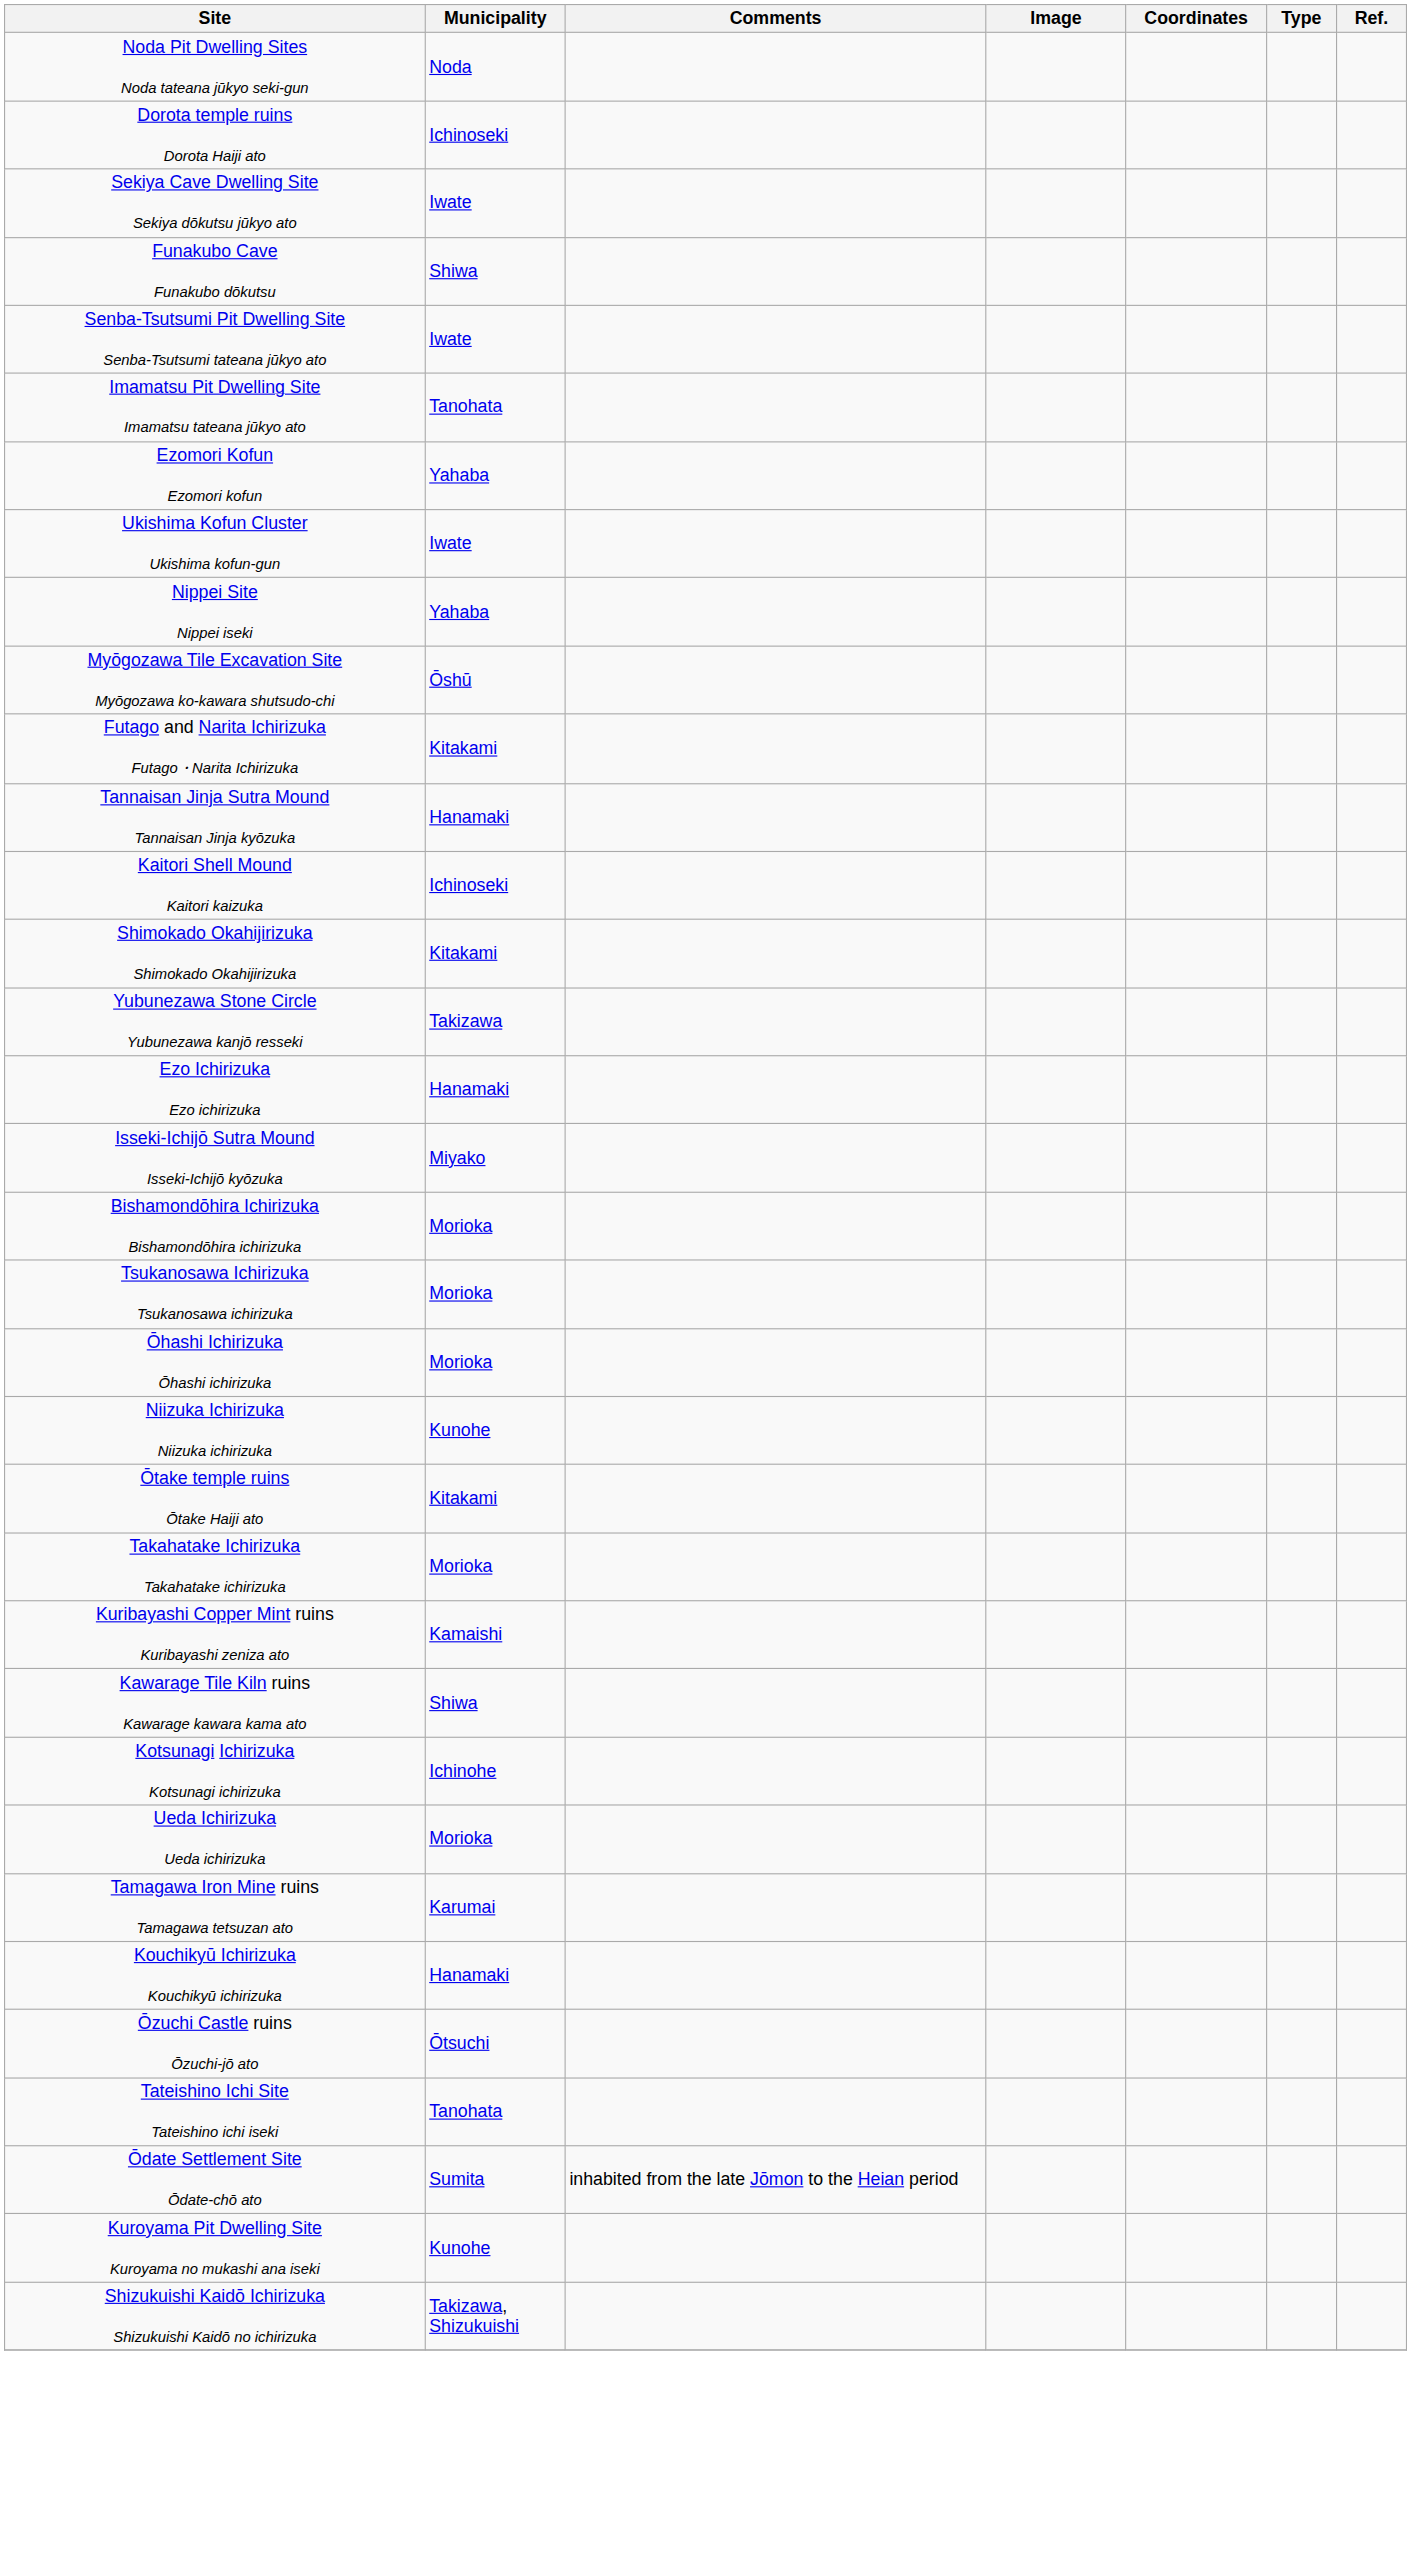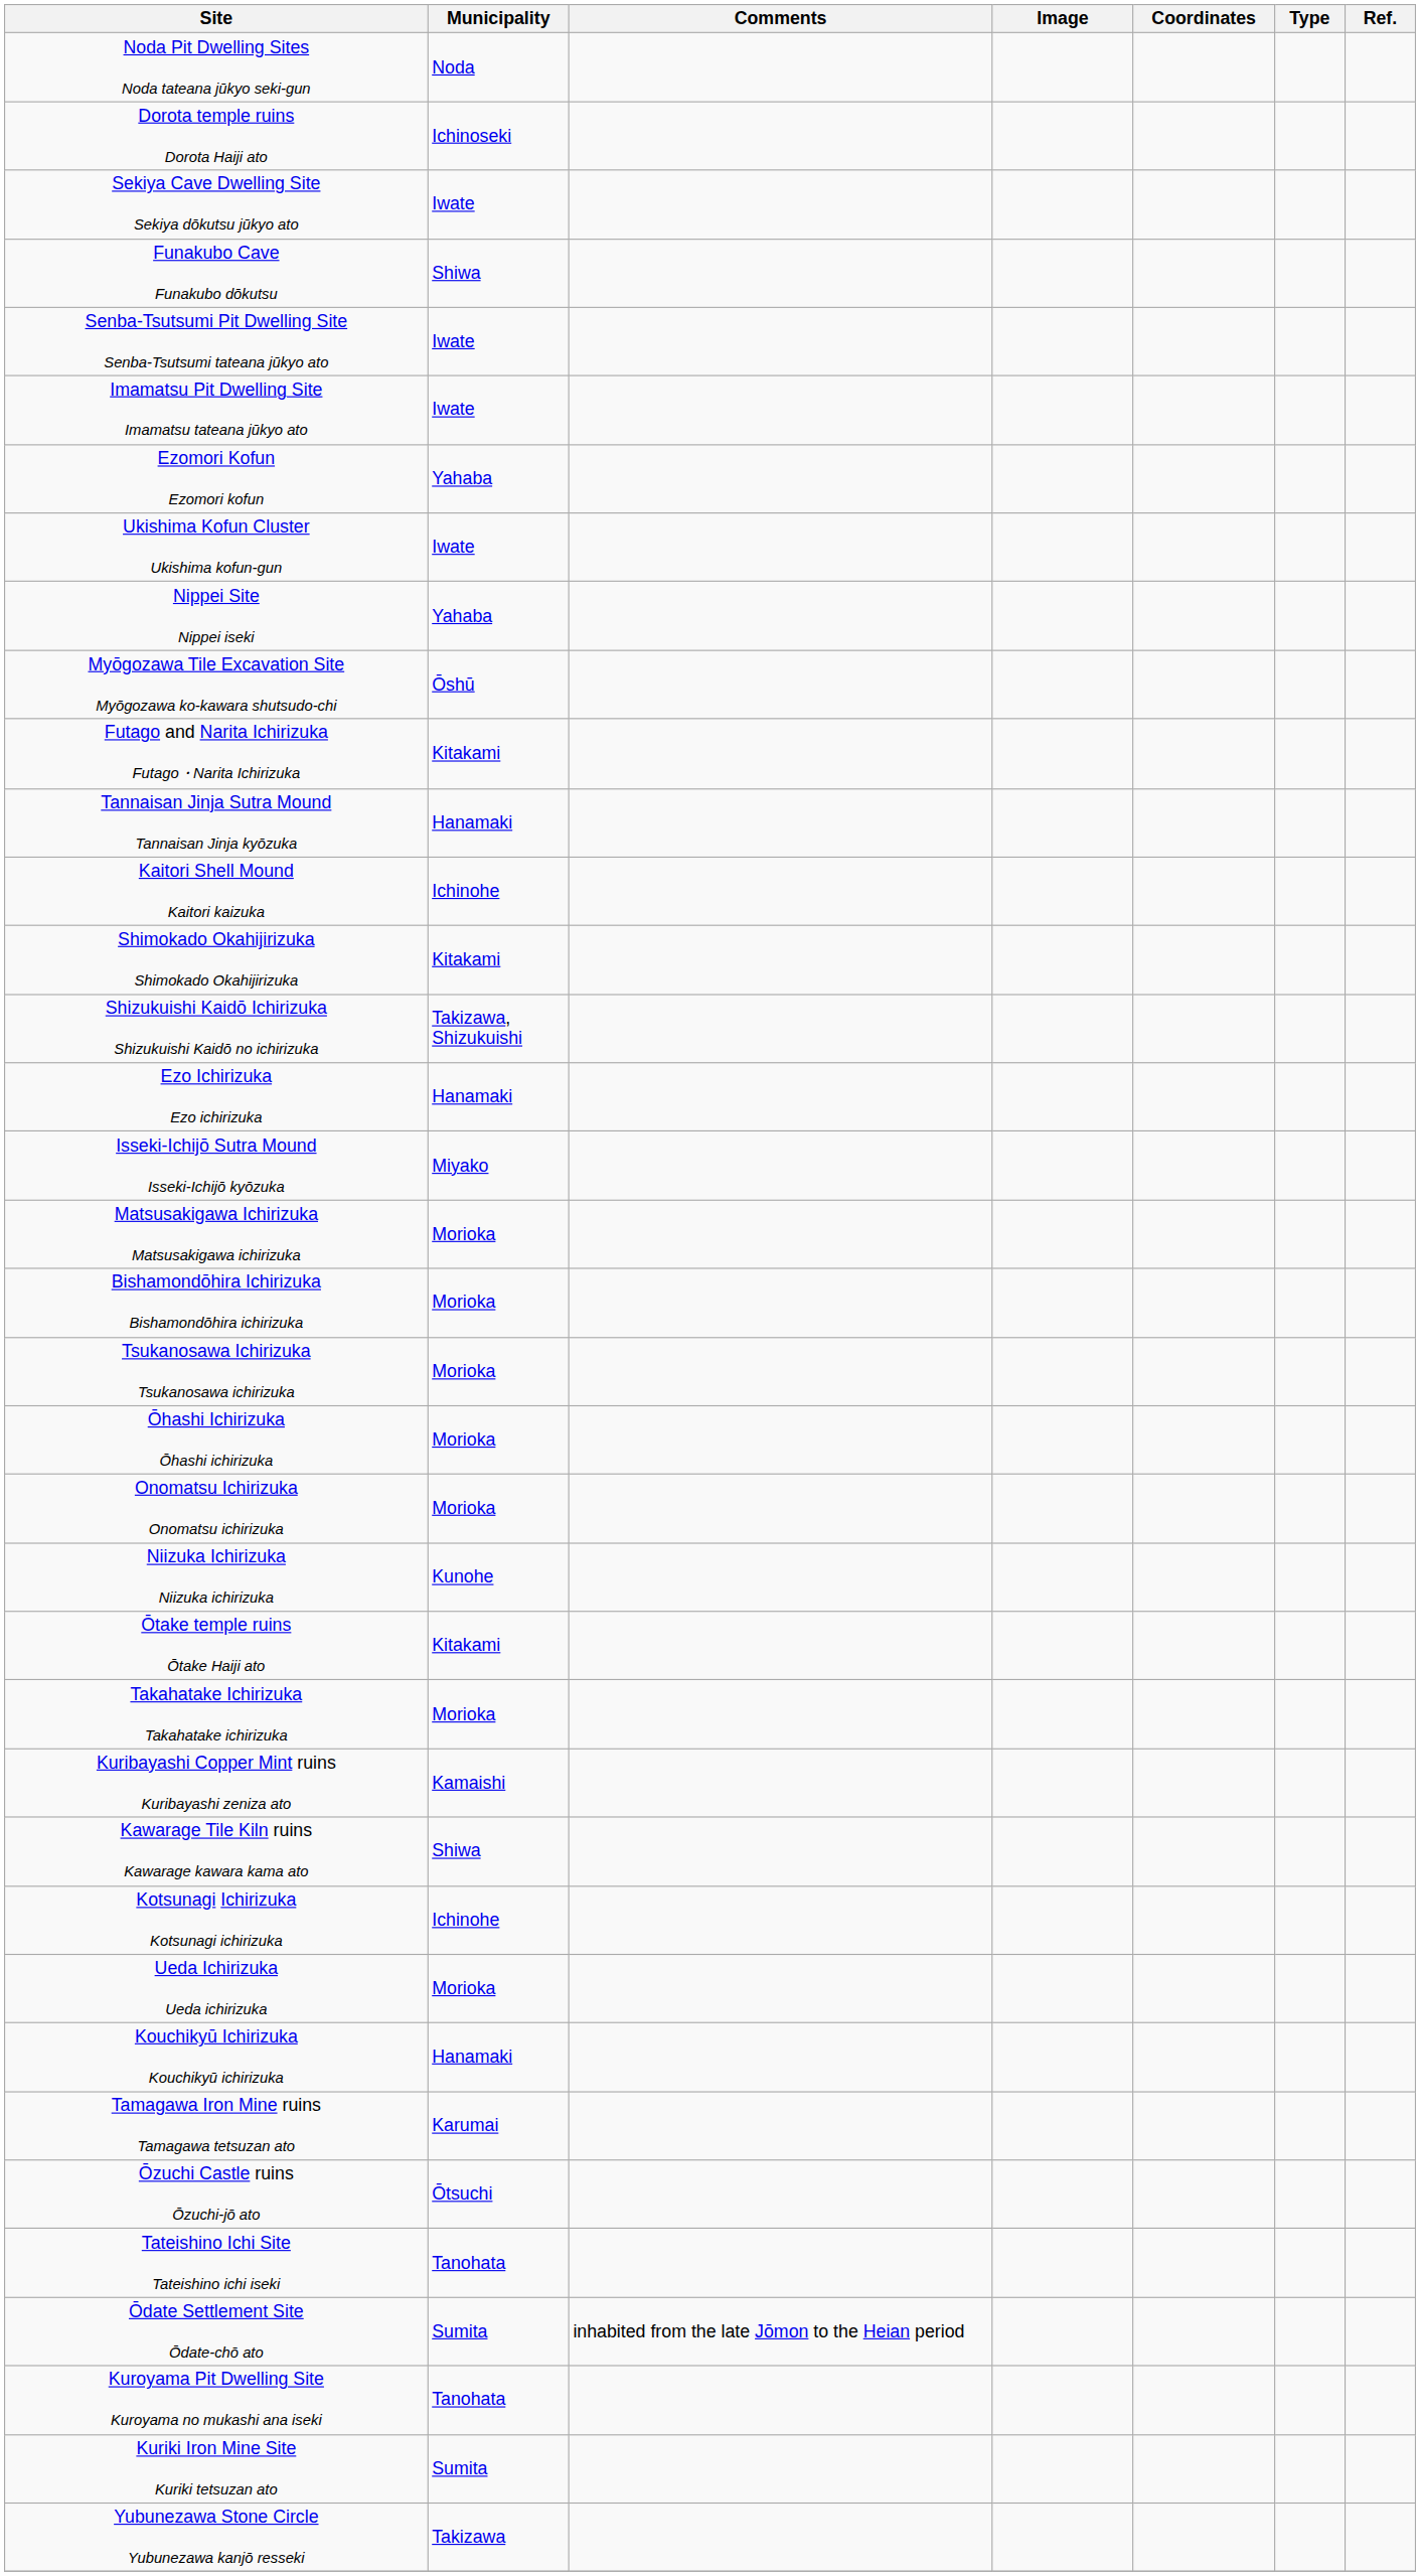Imamatsu Pit Dwelling Site Imamatsu tateana jūkyo ato | Municipality: Tanohata -> Iwate
Kaitori Shell Mound Kaitori kaizuka | Municipality: Ichinoseki -> Ichinohe
rows swapped: Shizukuishi Kaidō Ichirizuka Shizukuishi Kaidō no ichirizuka <-> Yubunezawa Stone Circle Yubunezawa kanjō resseki
+ row: Matsusakigawa Ichirizuka Matsusakigawa ichirizuka | Morioka
+ row: Onomatsu Ichirizuka Onomatsu ichirizuka | Morioka
rows swapped: Kouchikyū Ichirizuka Kouchikyū ichirizuka <-> Tamagawa Iron Mine ruins Tamagawa tetsuzan ato
Kuroyama Pit Dwelling Site Kuroyama no mukashi ana iseki | Municipality: Kunohe -> Tanohata
+ row: Kuriki Iron Mine Site Kuriki tetsuzan ato | Sumita
